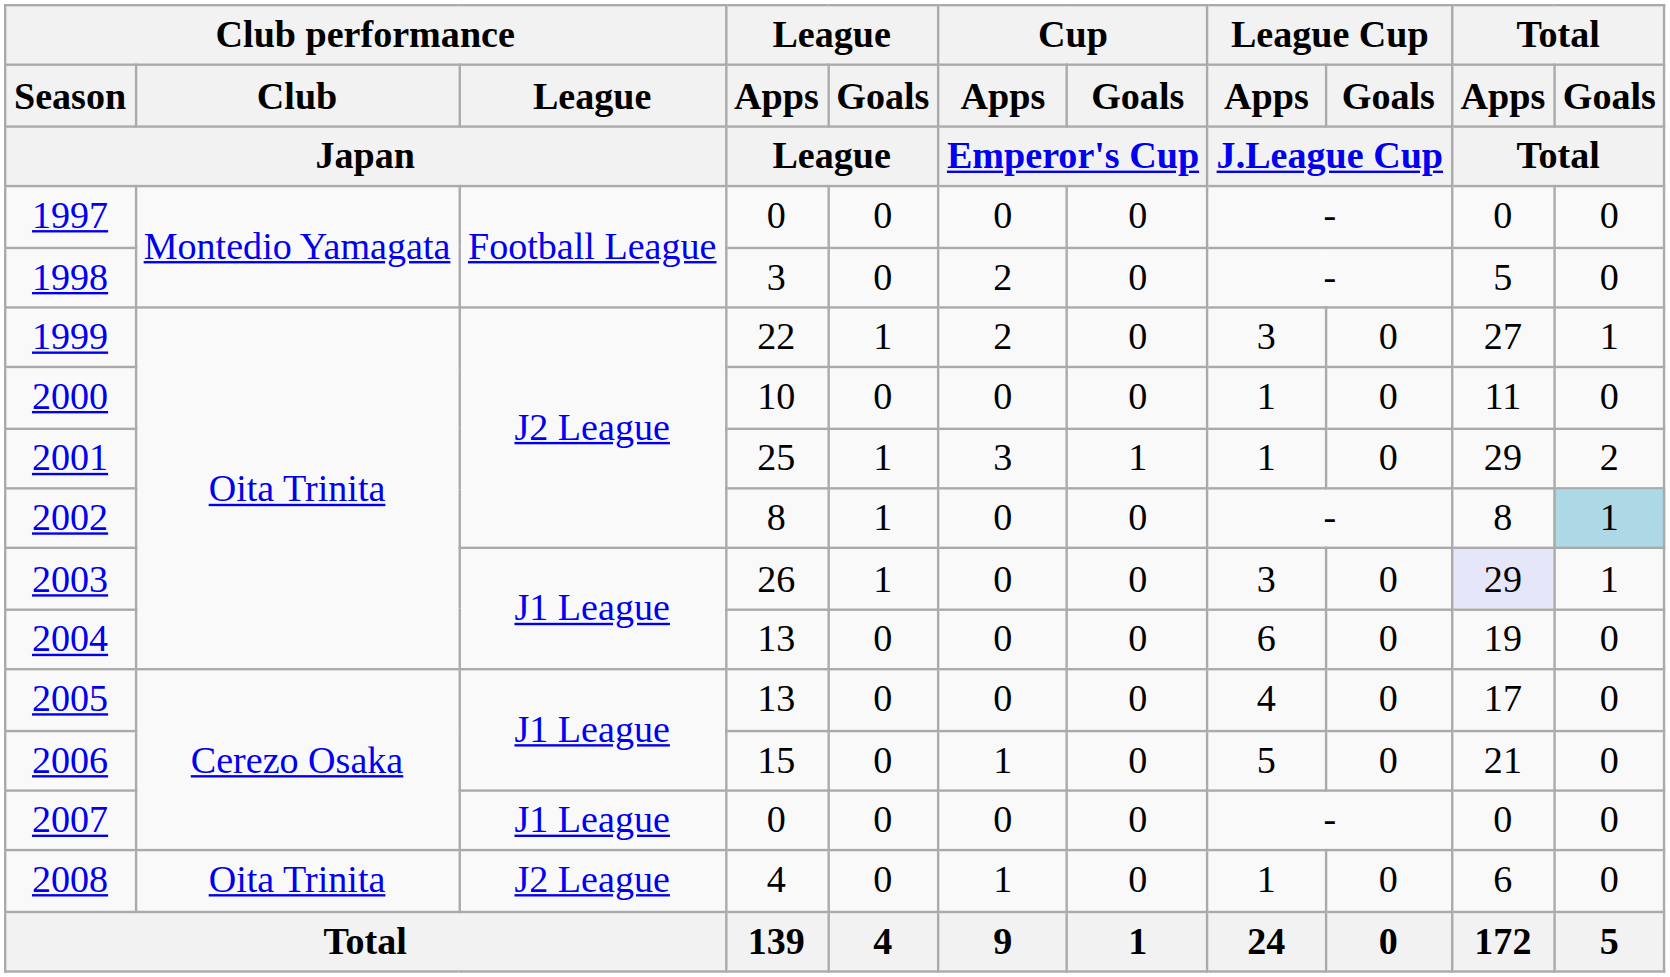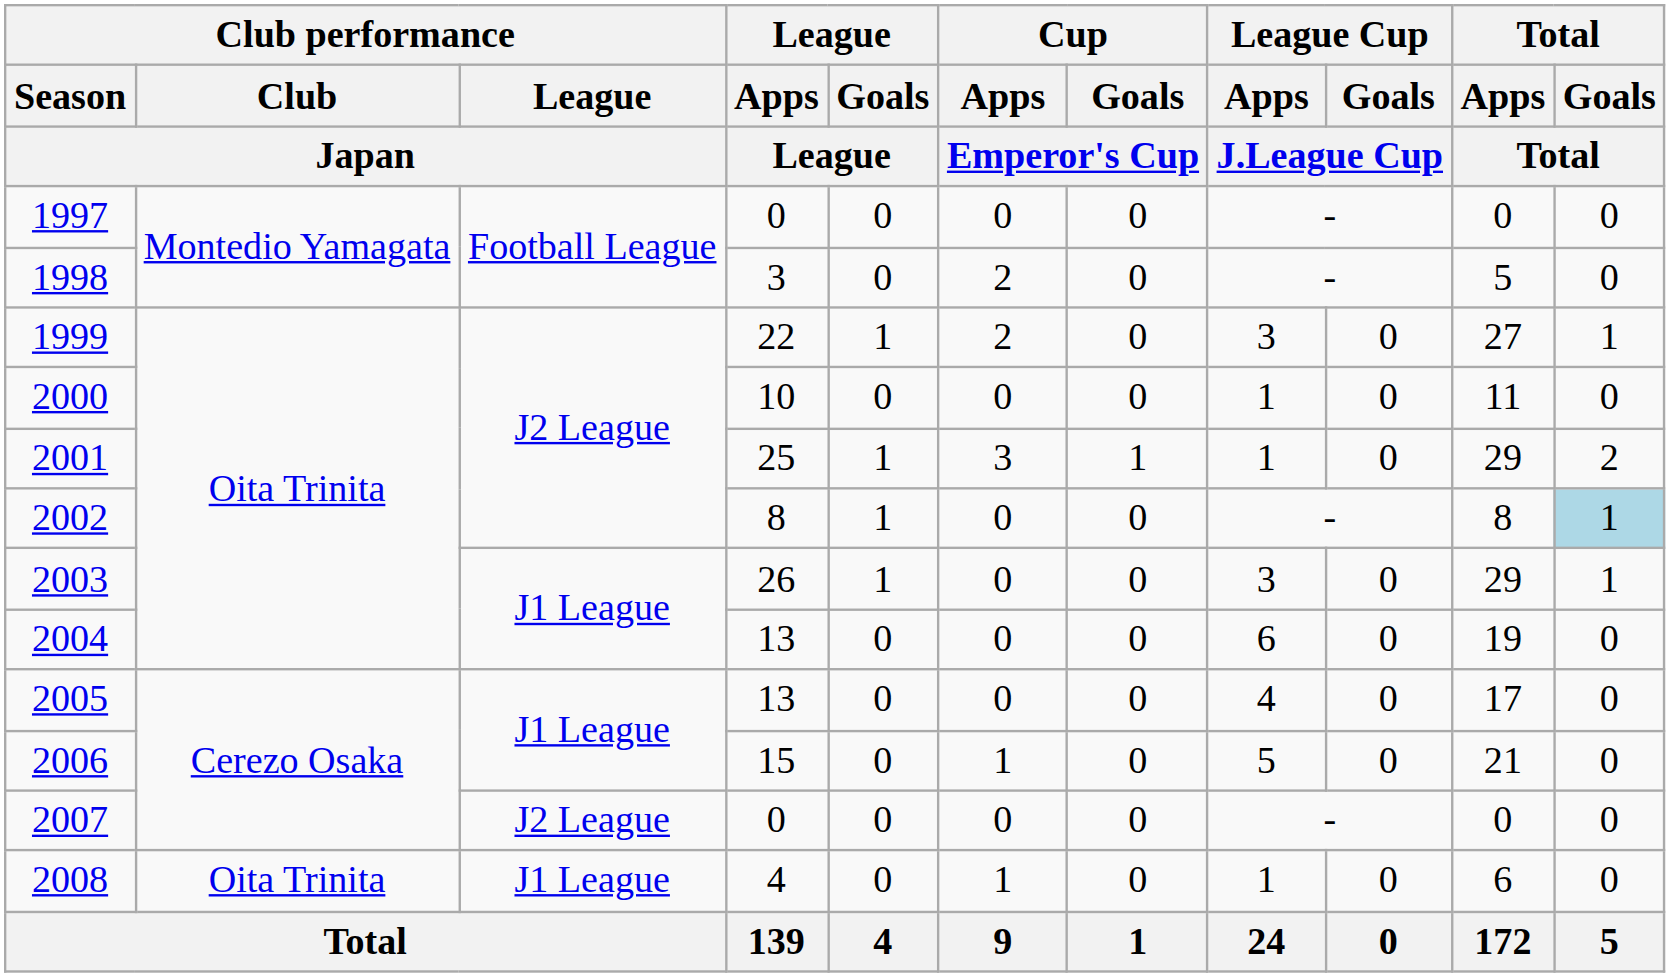2003 | Total / Apps / Total: lavender background -> no background
2007 | Club performance / League / Japan: J1 League -> J2 League
2008 | Club performance / League / Japan: J2 League -> J1 League
